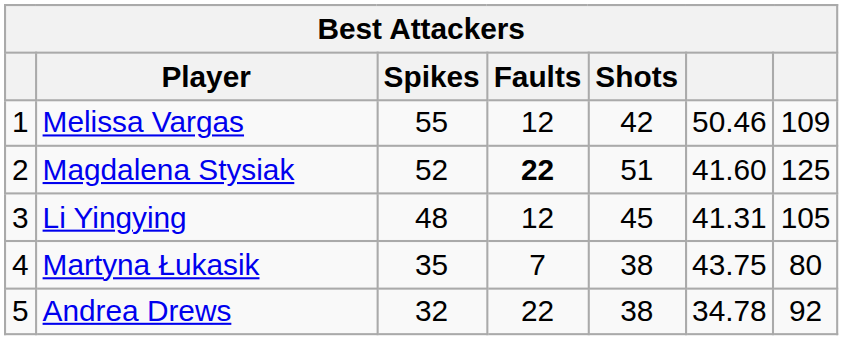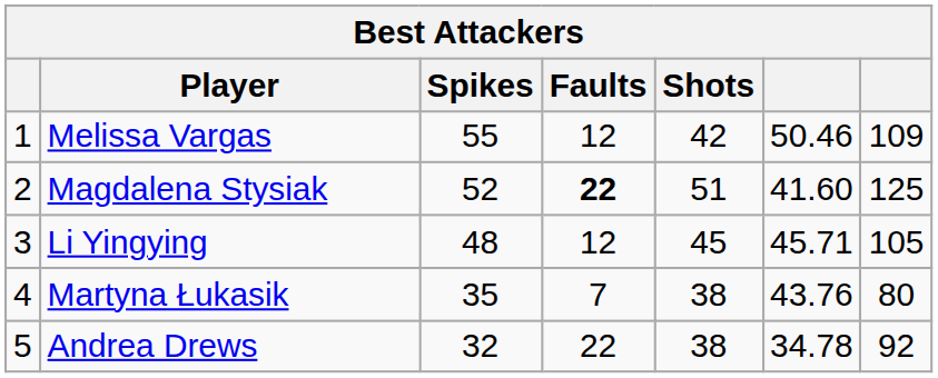Li Yingying | column 6: 41.31 -> 45.71
Martyna Łukasik | column 6: 43.75 -> 43.76
